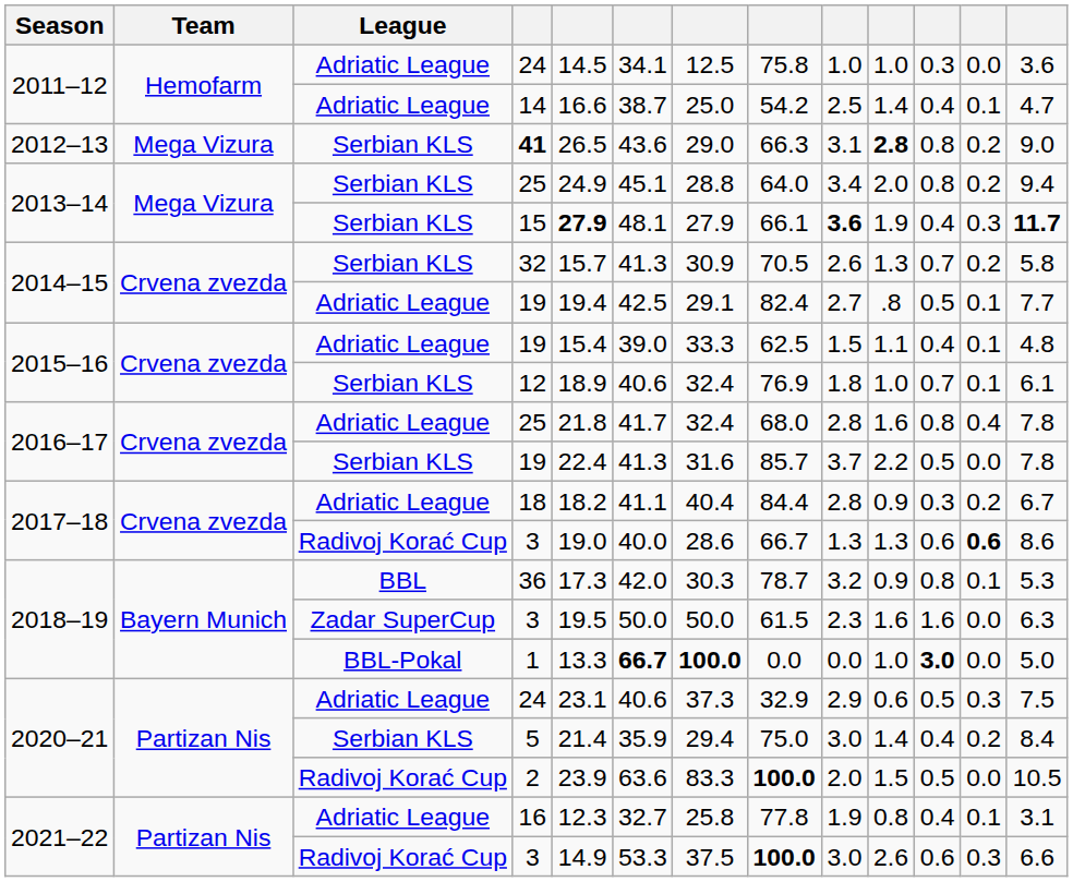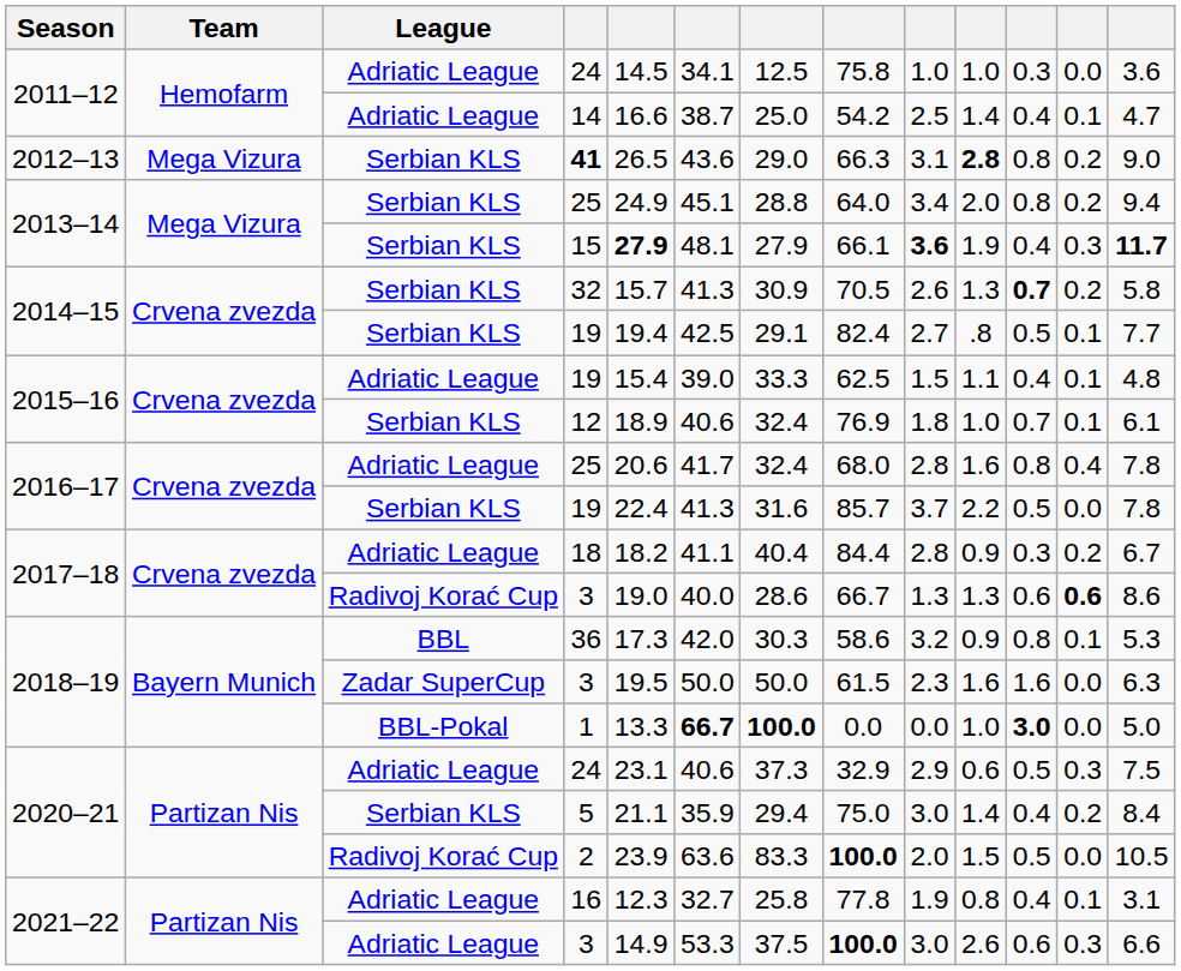32 | column 11: normal -> bold
2014–15 / 19 | League: Adriatic League -> Serbian KLS
2016–17 / 25 | column 5: 21.8 -> 20.6
36 | column 8: 78.7 -> 58.6
5 | column 5: 21.4 -> 21.1
2021–22 / 3 | League: Radivoj Korać Cup -> Adriatic League
